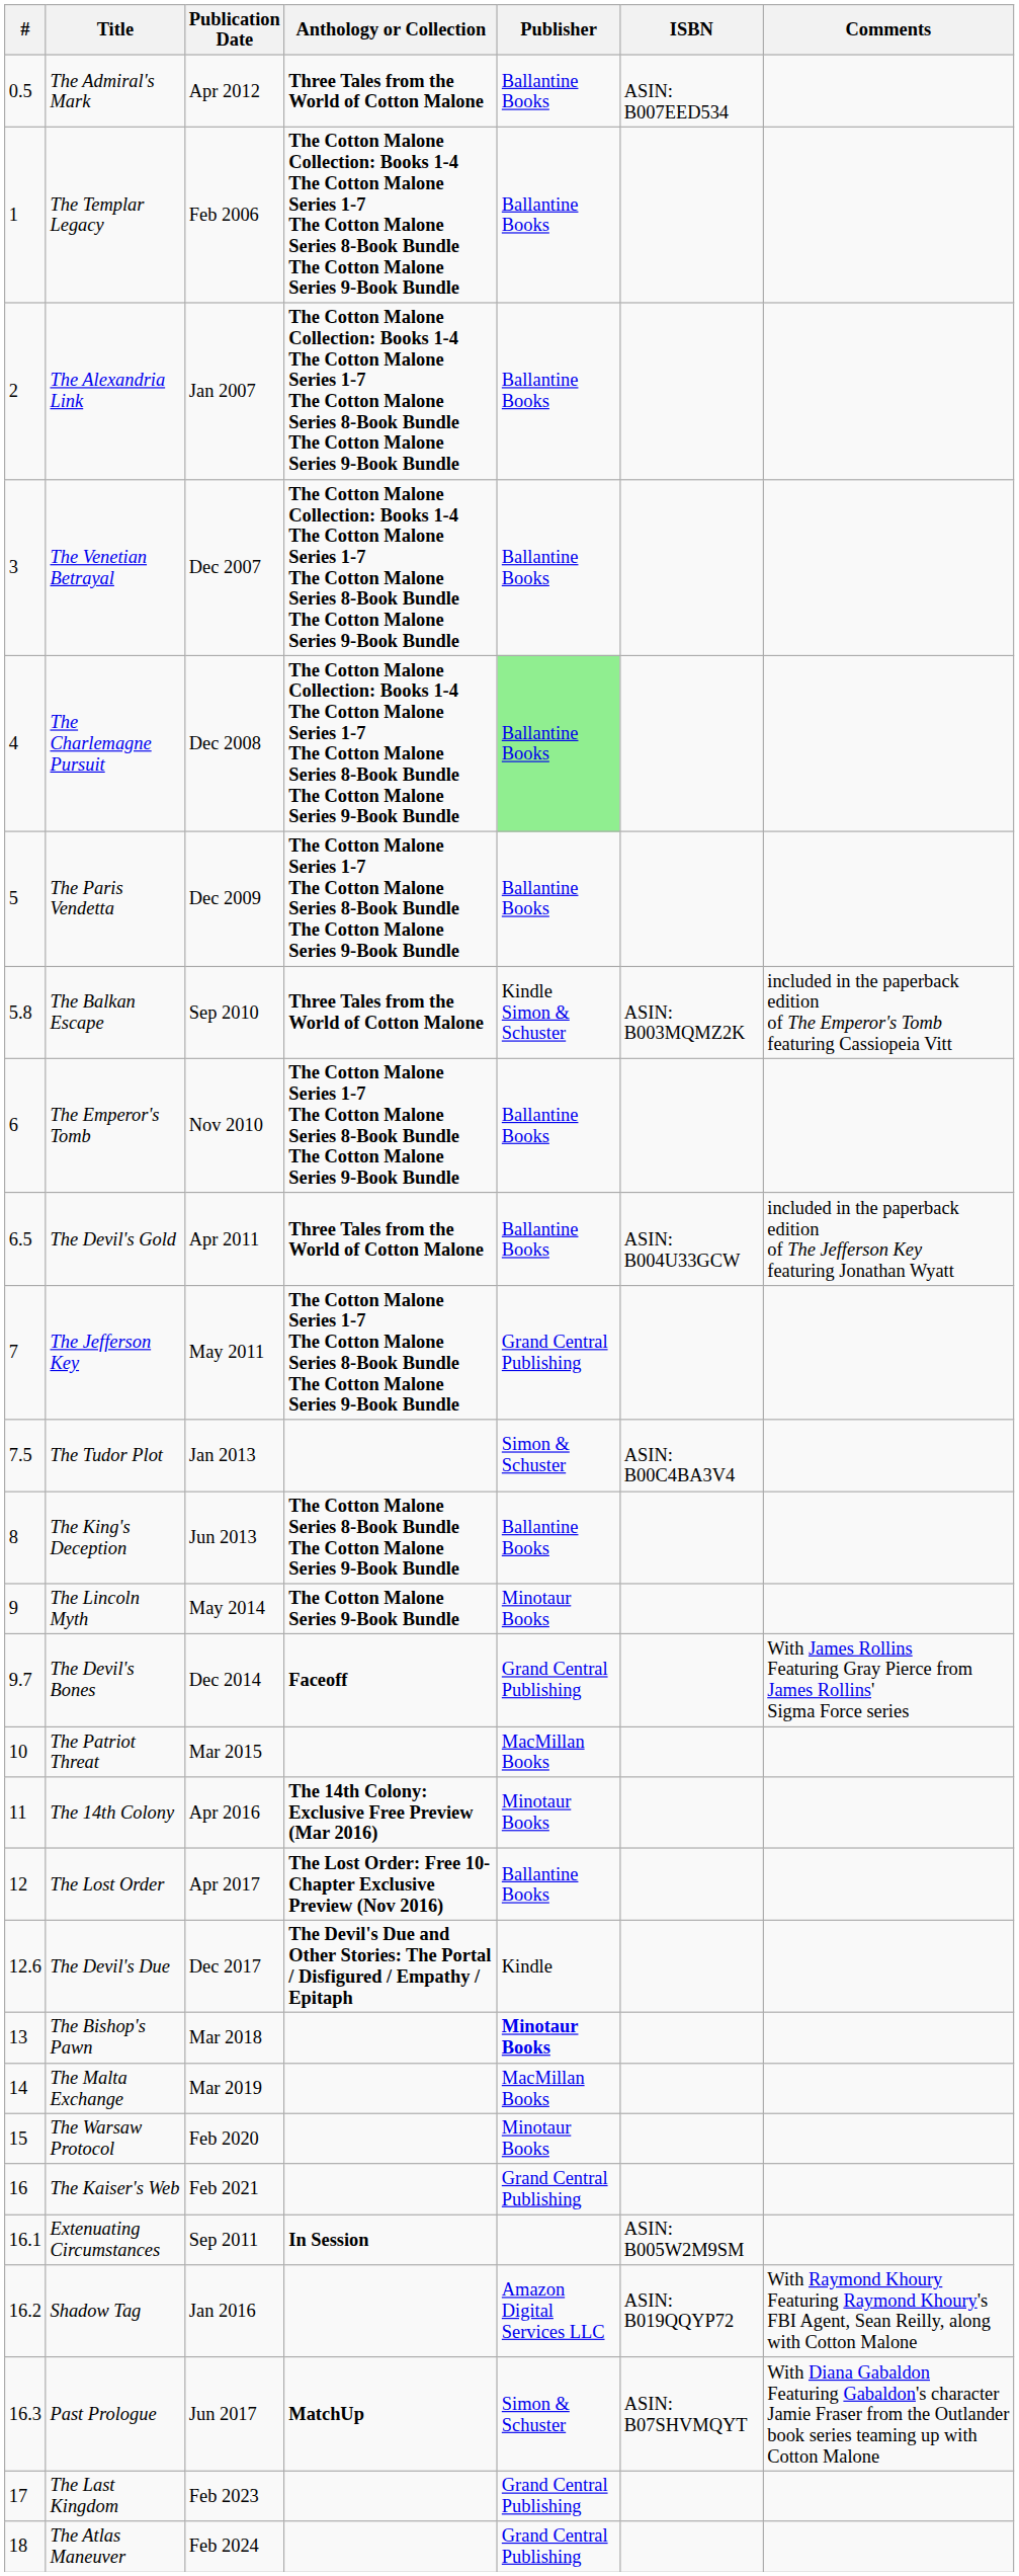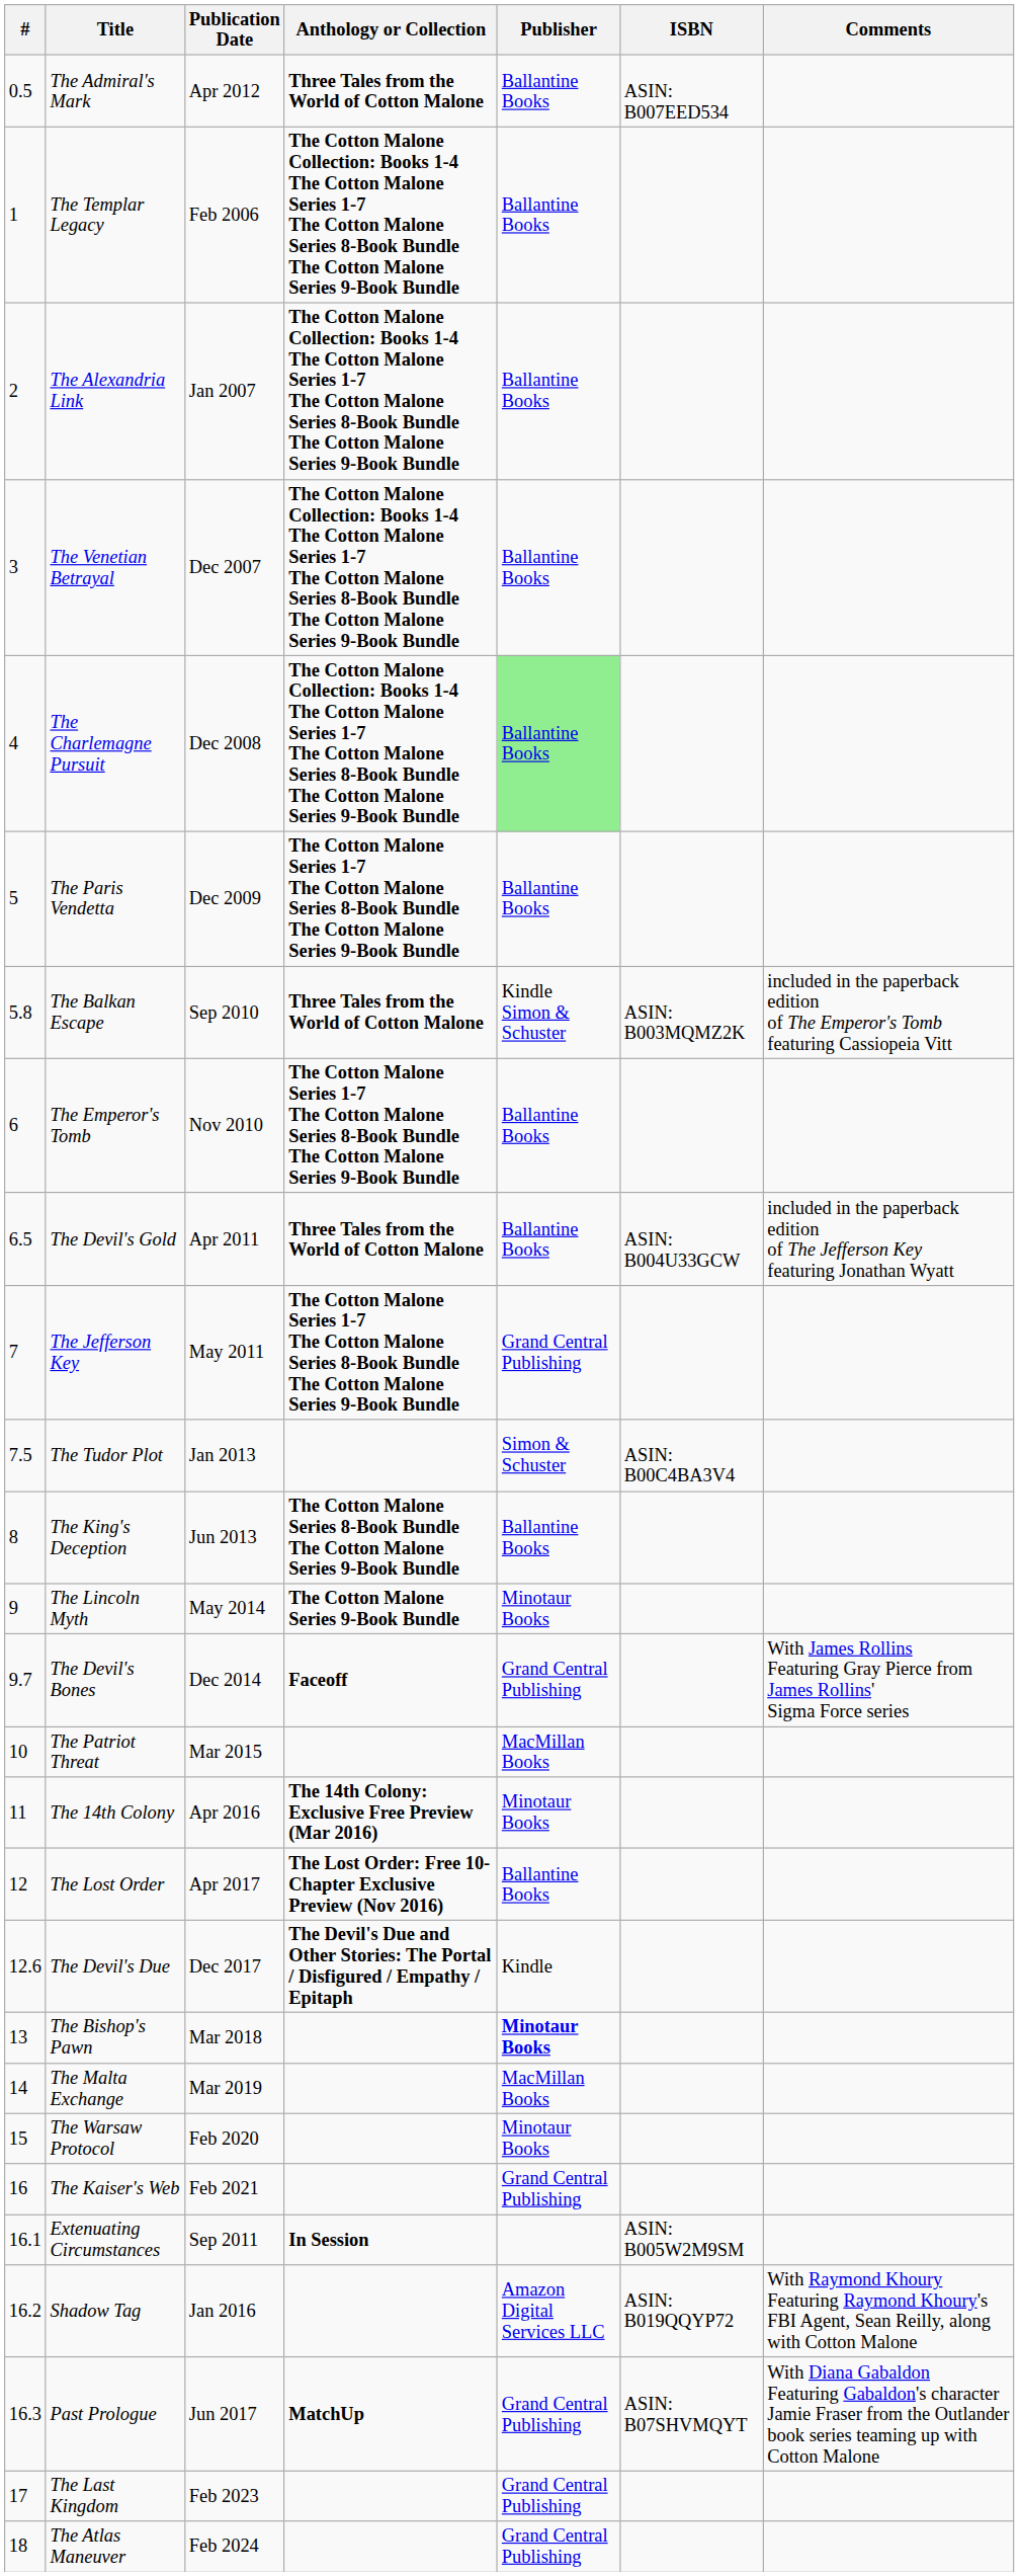Past Prologue | Publisher: Simon & Schuster -> Grand Central Publishing
